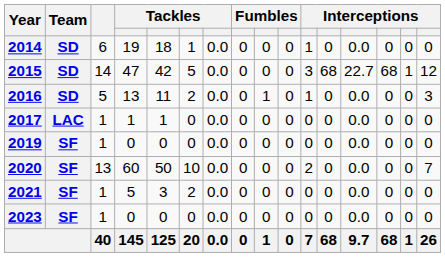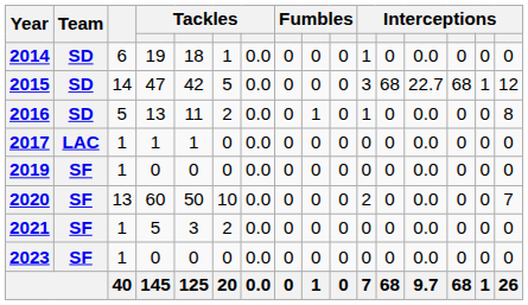2016 | column 16: 3 -> 8
